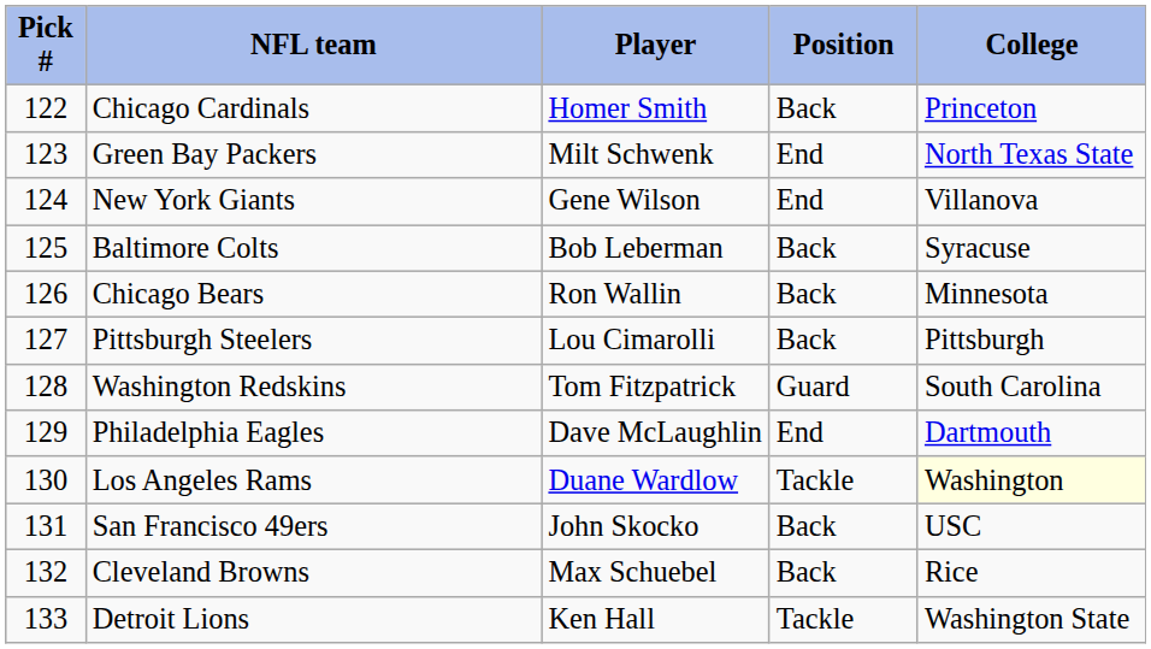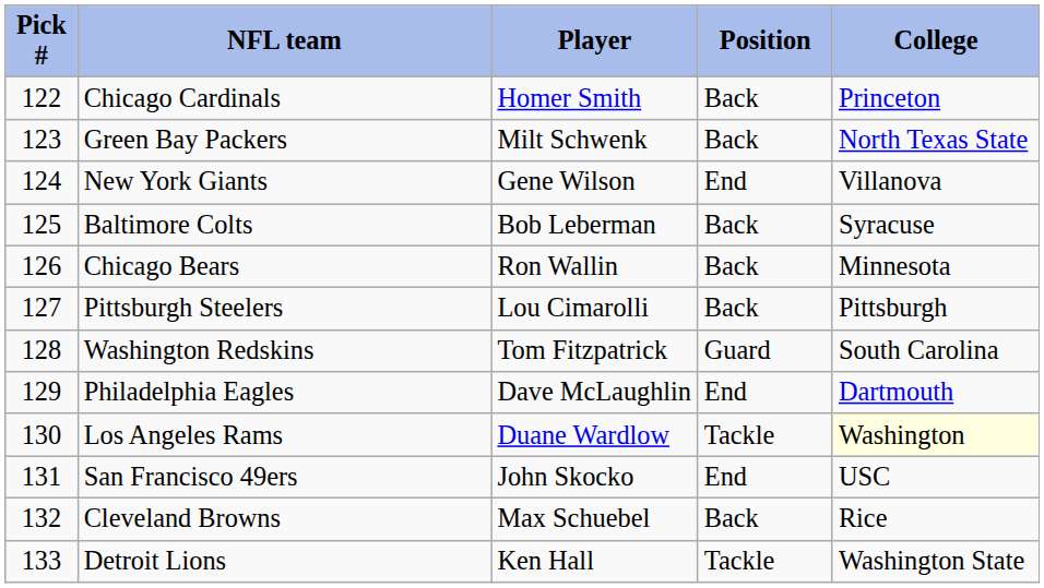Green Bay Packers | Position: End -> Back
San Francisco 49ers | Position: Back -> End
